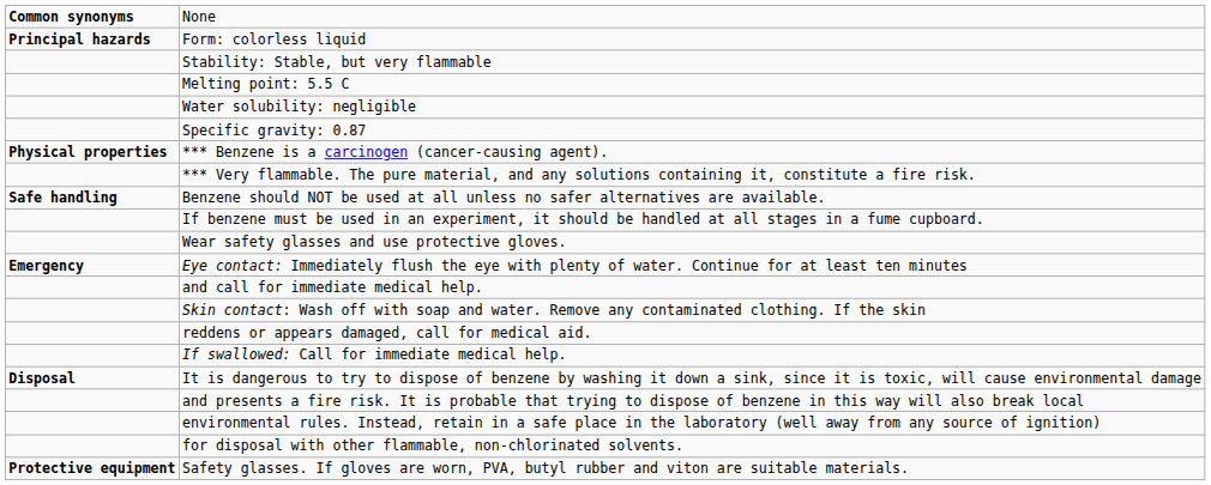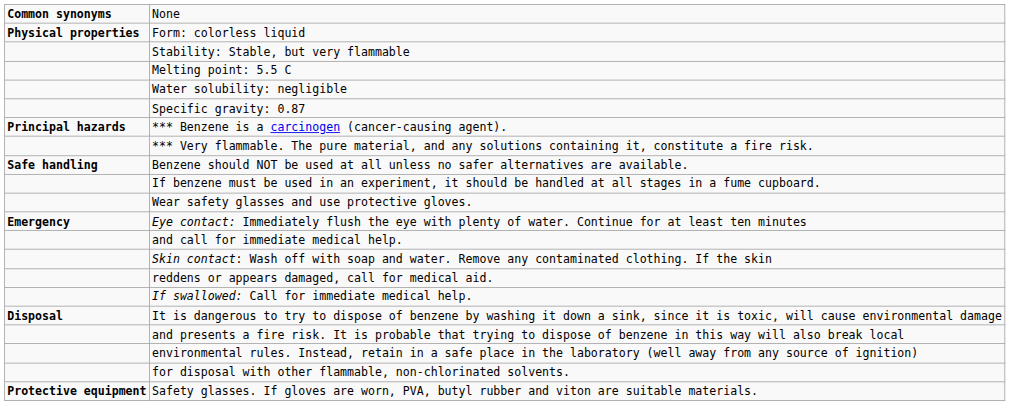Form: colorless liquid | column 1: Principal hazards -> Physical properties
*** Benzene is a carcinogen (cancer-causing agent). | column 1: Physical properties -> Principal hazards
